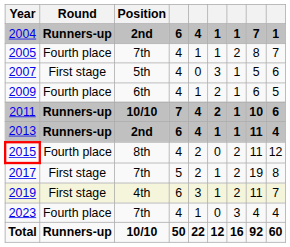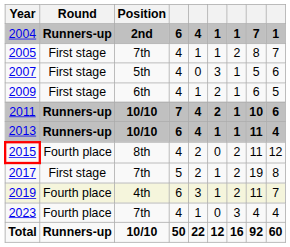2005 | Round: Fourth place -> First stage
2009 | Round: Fourth place -> First stage
2013 | Position: 2nd -> 10/10
2019 | Round: First stage -> Fourth place
